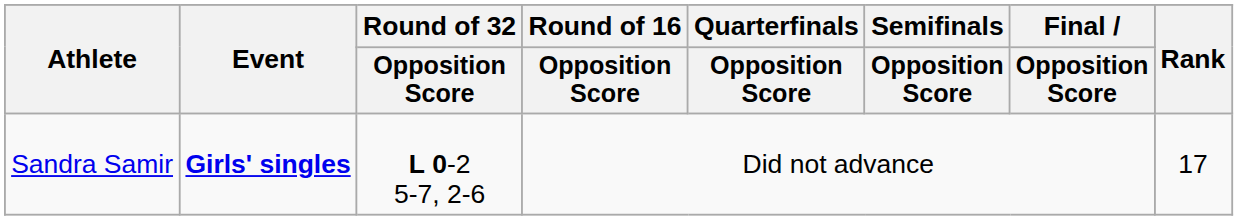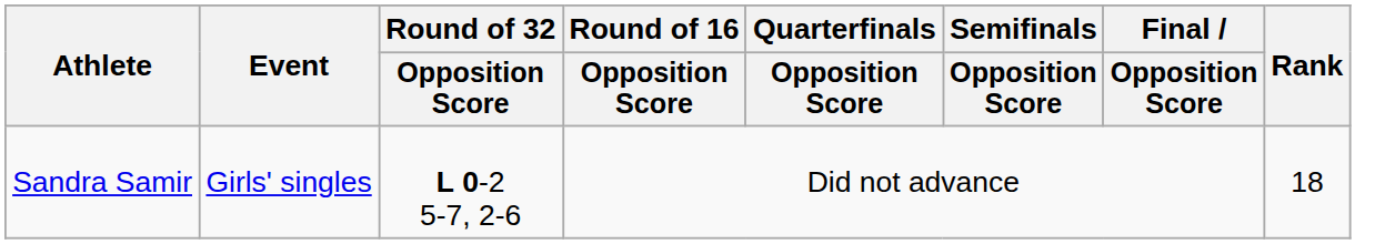Sandra Samir | Event: bold -> normal
Sandra Samir | Rank: 17 -> 18
